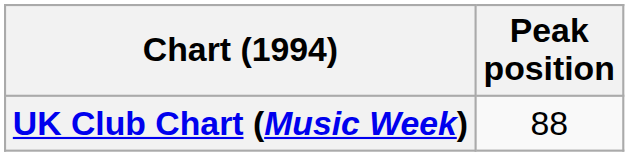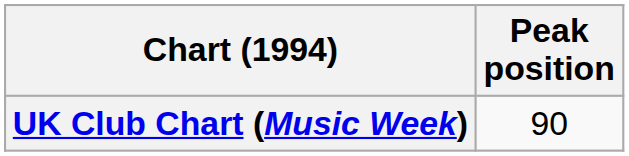UK Club Chart (Music Week) | Peak position: 88 -> 90
